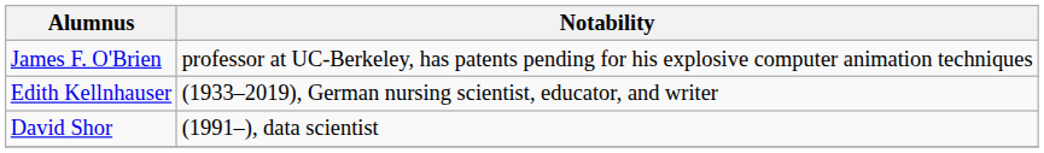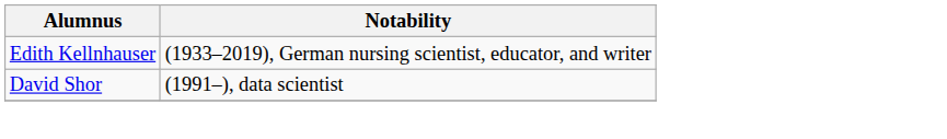- row: James F. O'Brien | professor at UC-Berkeley, has patents pending for his explosive computer animation techniques
